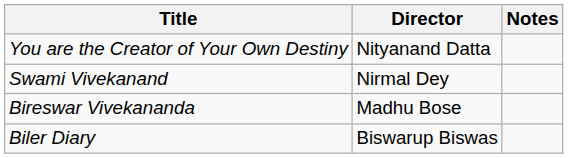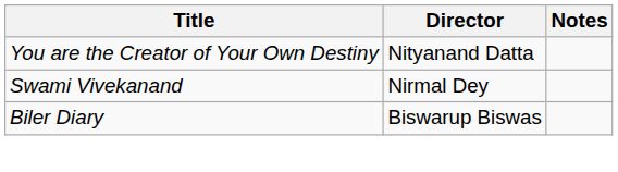- row: Bireswar Vivekananda | Madhu Bose
